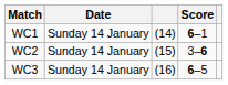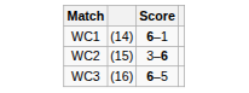- column: Date | Sunday 14 January | Sunday 14 January | Sunday 14 January
